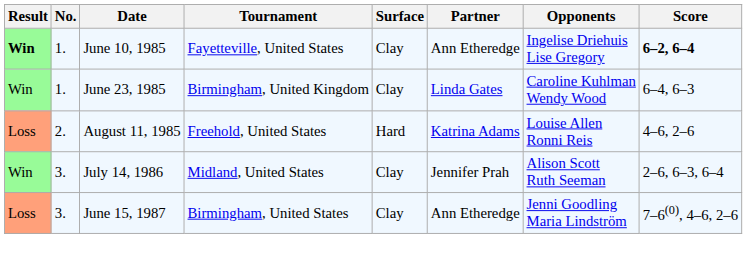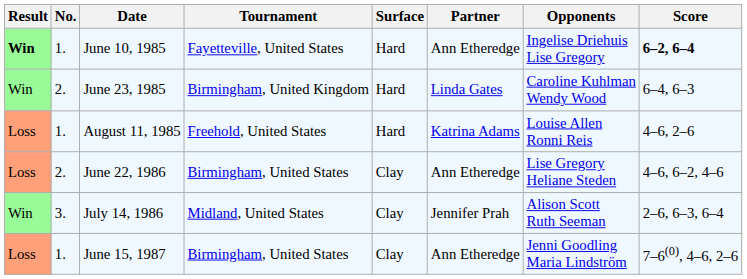June 10, 1985 | Surface: Clay -> Hard
June 23, 1985 | No.: 1. -> 2.
June 23, 1985 | Surface: Clay -> Hard
August 11, 1985 | No.: 2. -> 1.
+ row: Loss | 2. | June 22, 1986 | Birmingham, United States | Clay | Ann Etheredge | Lise Gregory Heliane Steden | 4–6, 6–2, 4–6
June 15, 1987 | No.: 3. -> 1.
